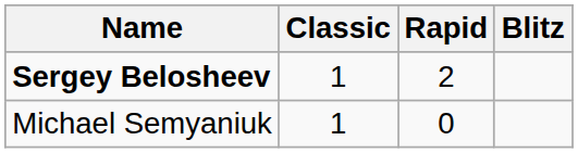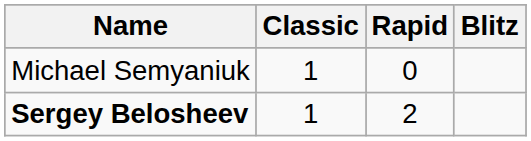rows swapped: Sergey Belosheev <-> Michael Semyaniuk
